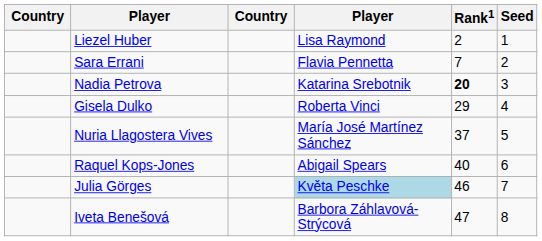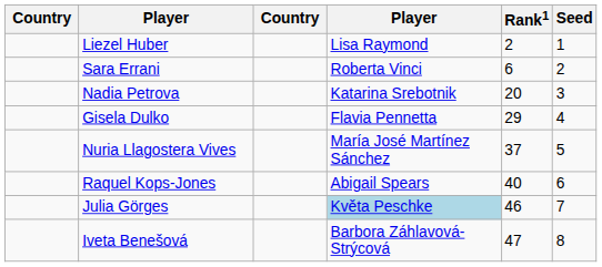Sara Errani | column 4: Flavia Pennetta -> Roberta Vinci
Sara Errani | Rank1: 7 -> 6
Nadia Petrova | Rank1: bold -> normal
Gisela Dulko | column 4: Roberta Vinci -> Flavia Pennetta
